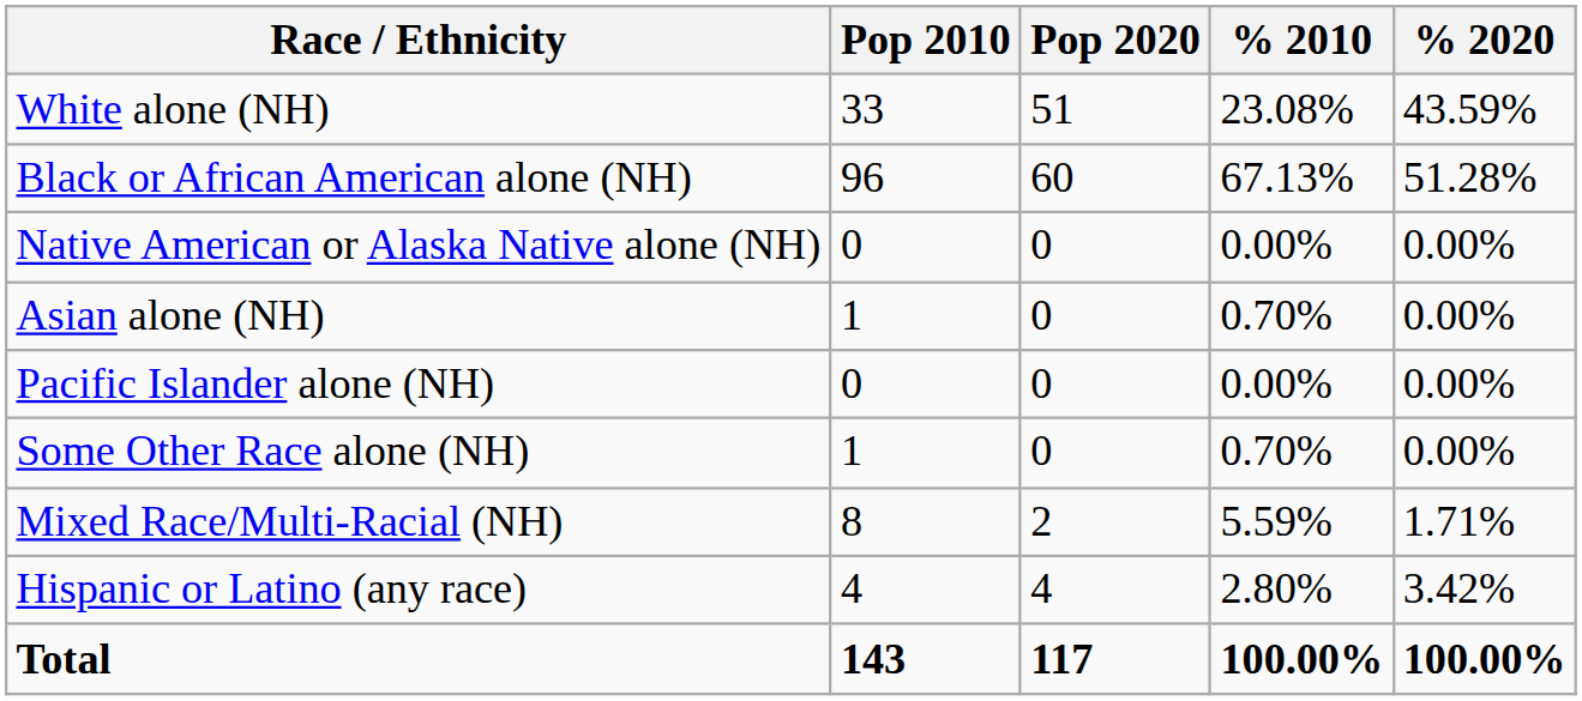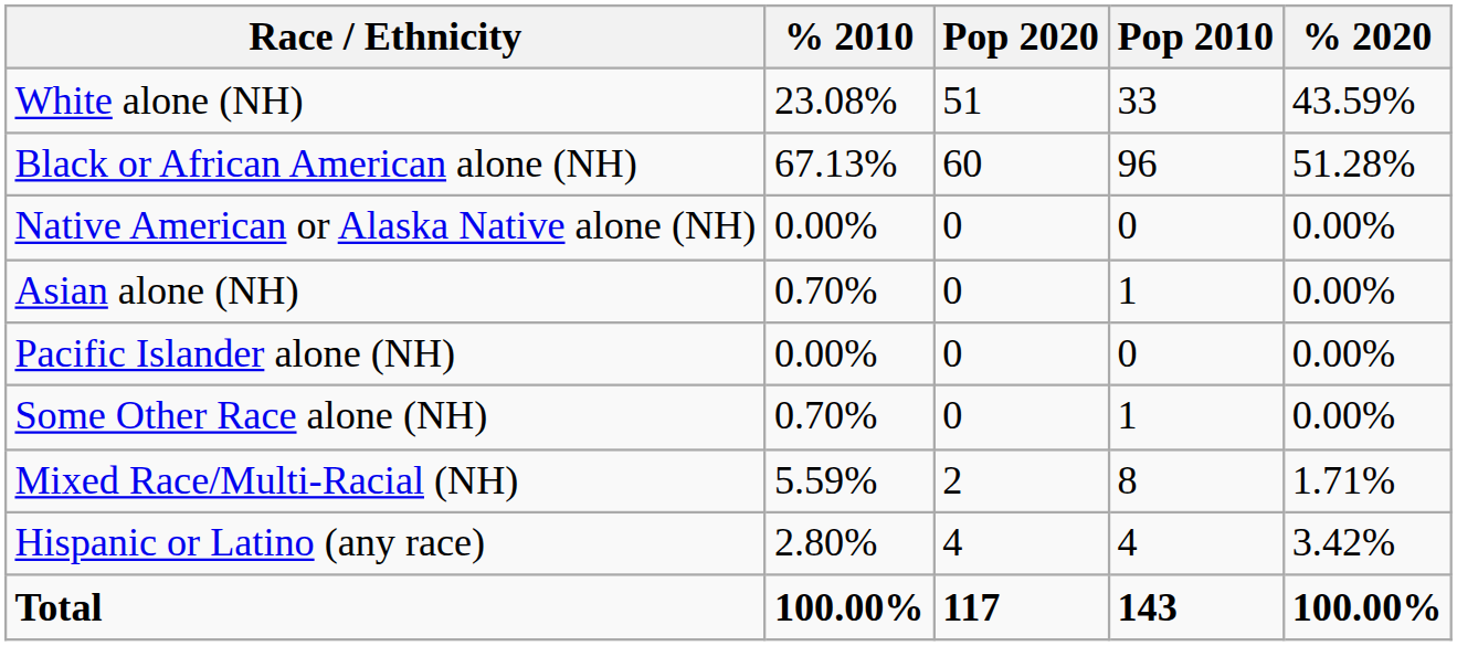columns swapped: Pop 2010 <-> % 2010
